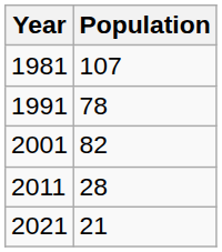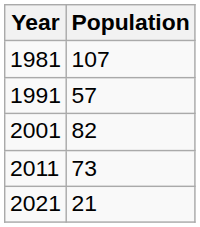1991 | Population: 78 -> 57
2011 | Population: 28 -> 73
